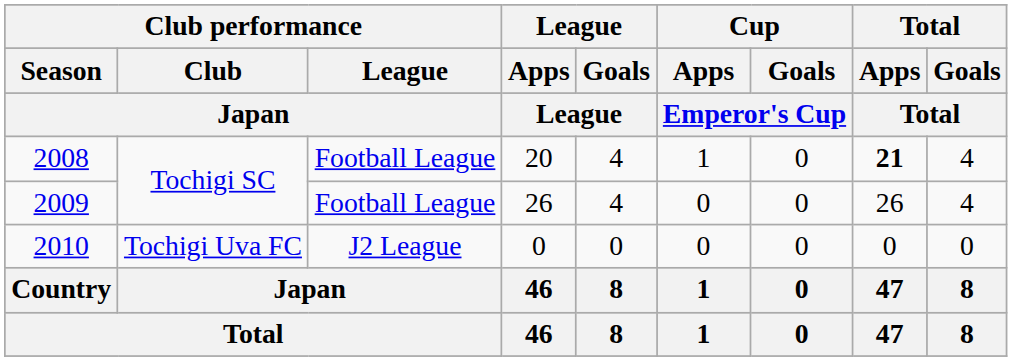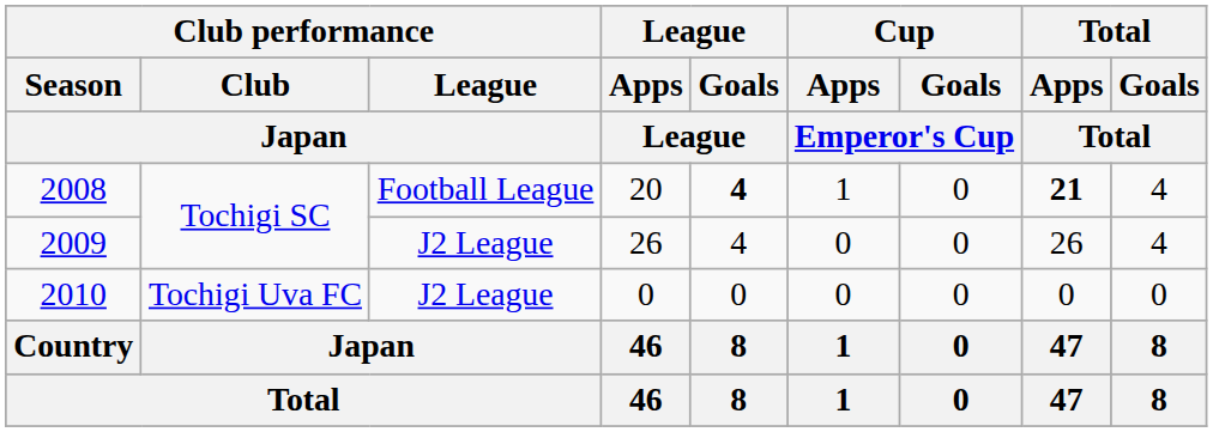2008 | League / Goals / League: normal -> bold
2009 | Club performance / League / Japan: Football League -> J2 League
